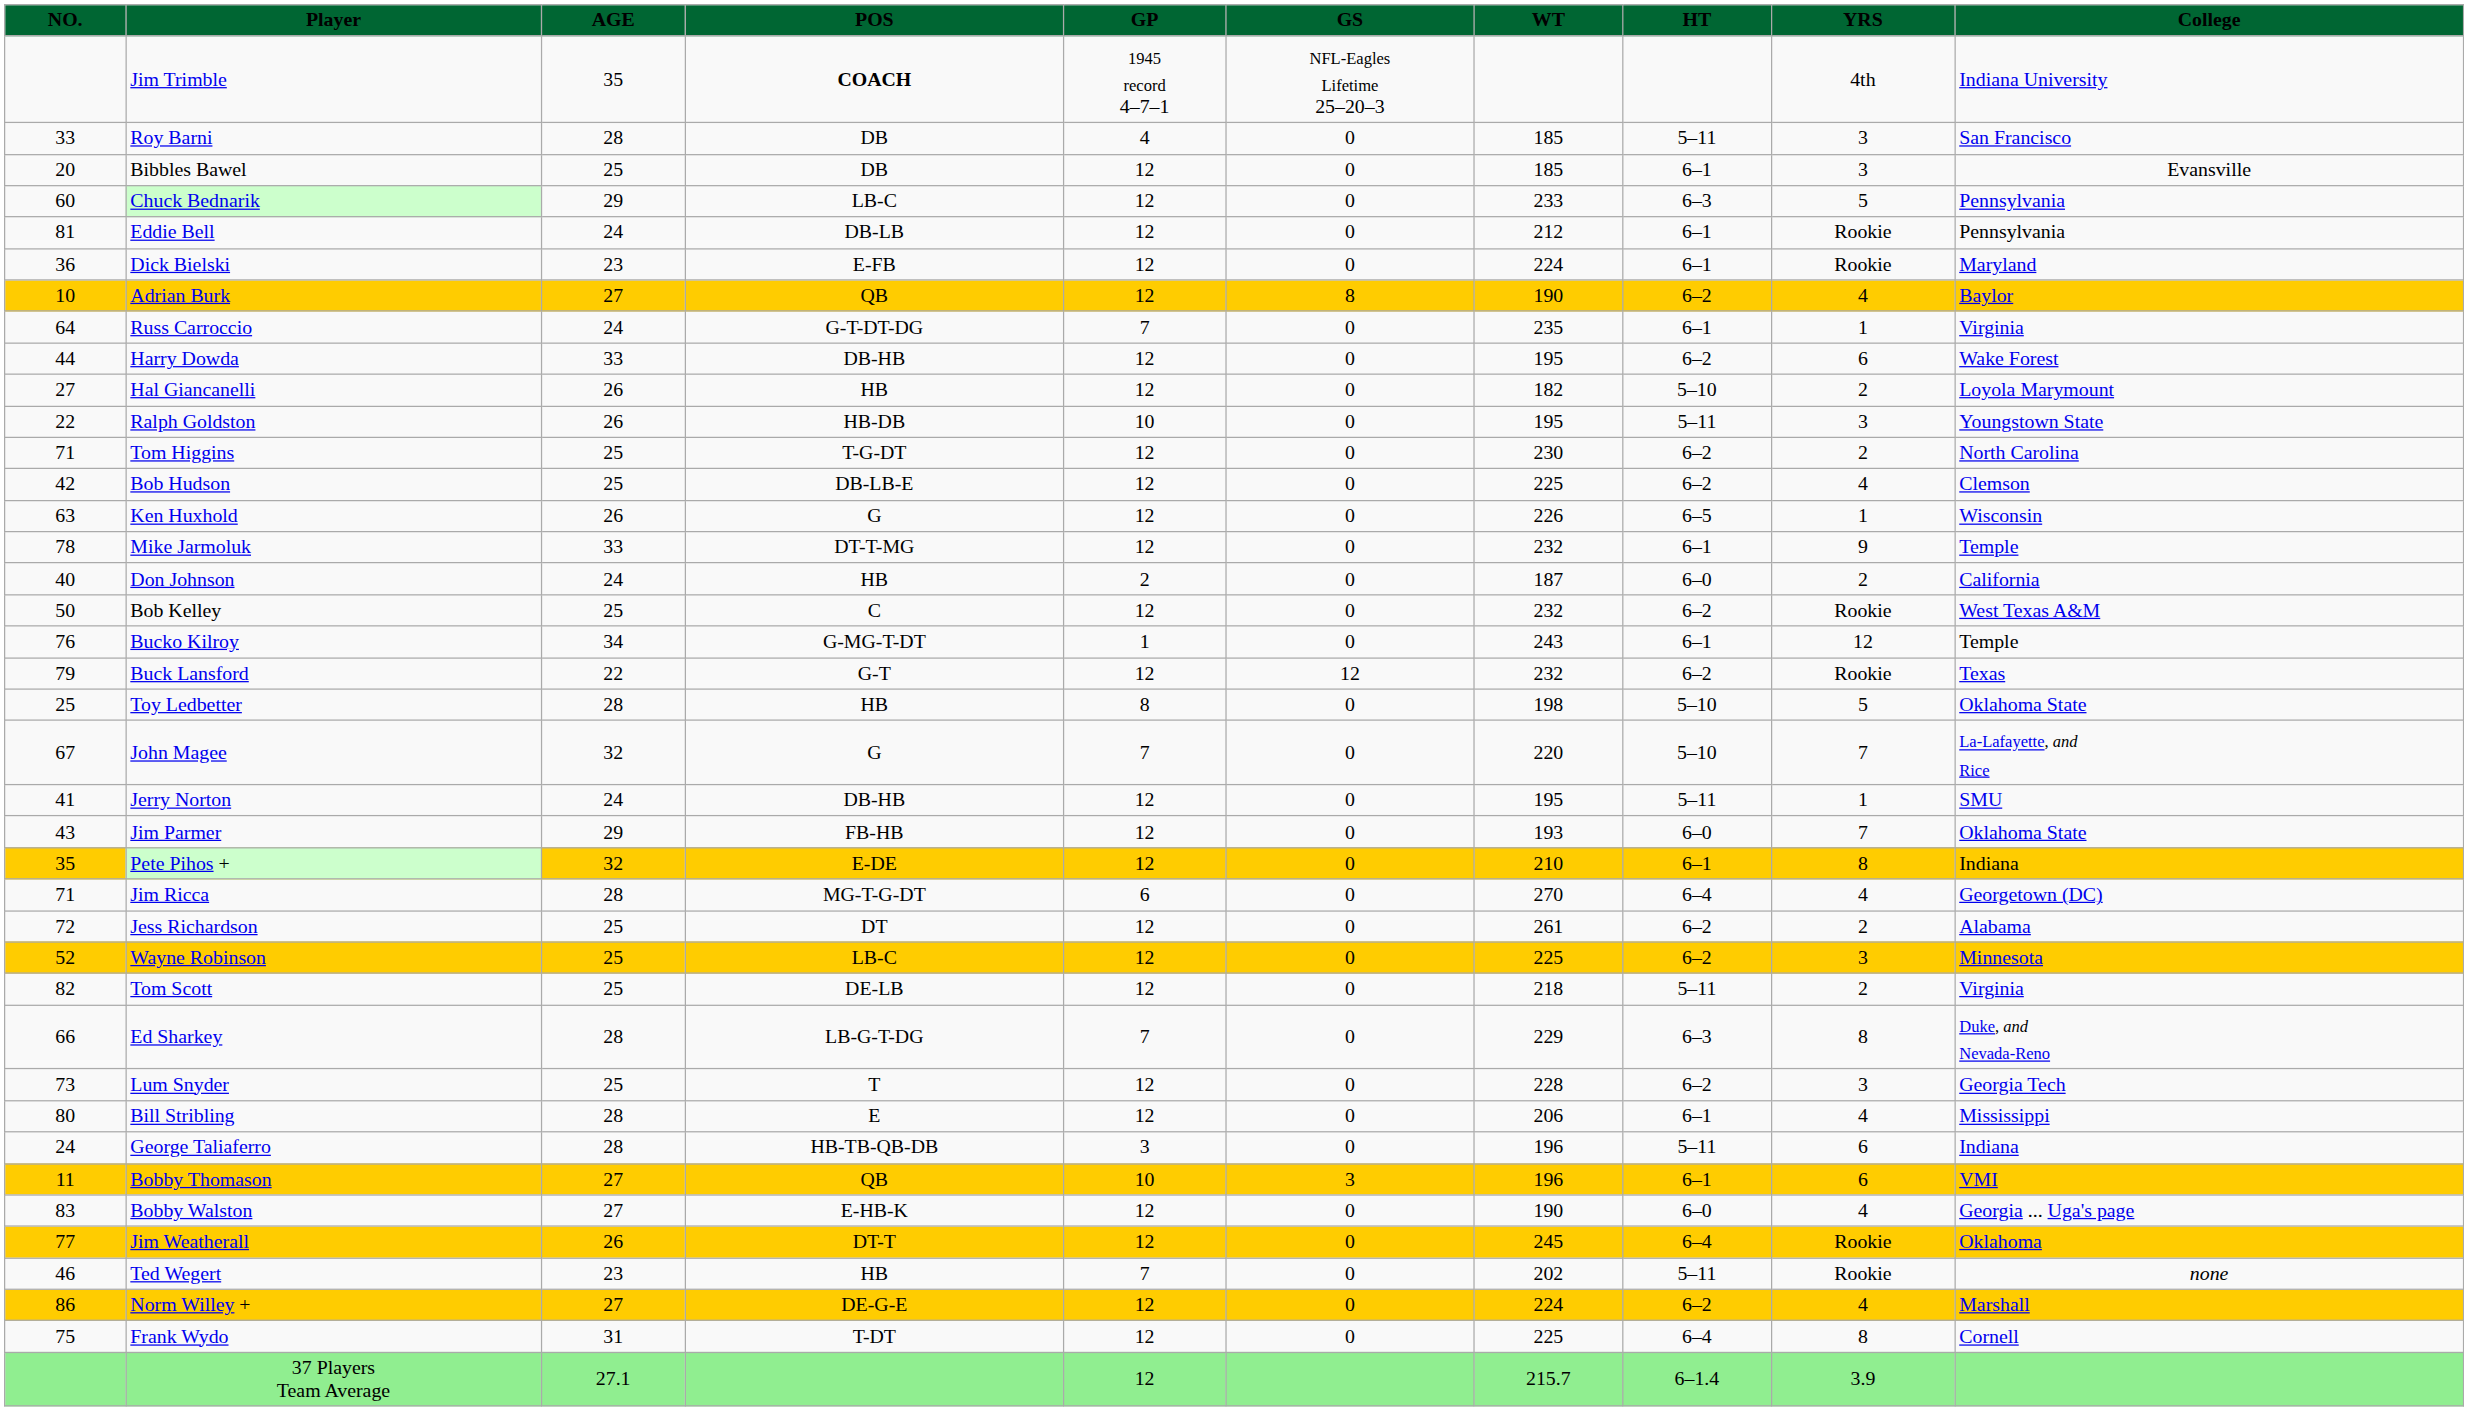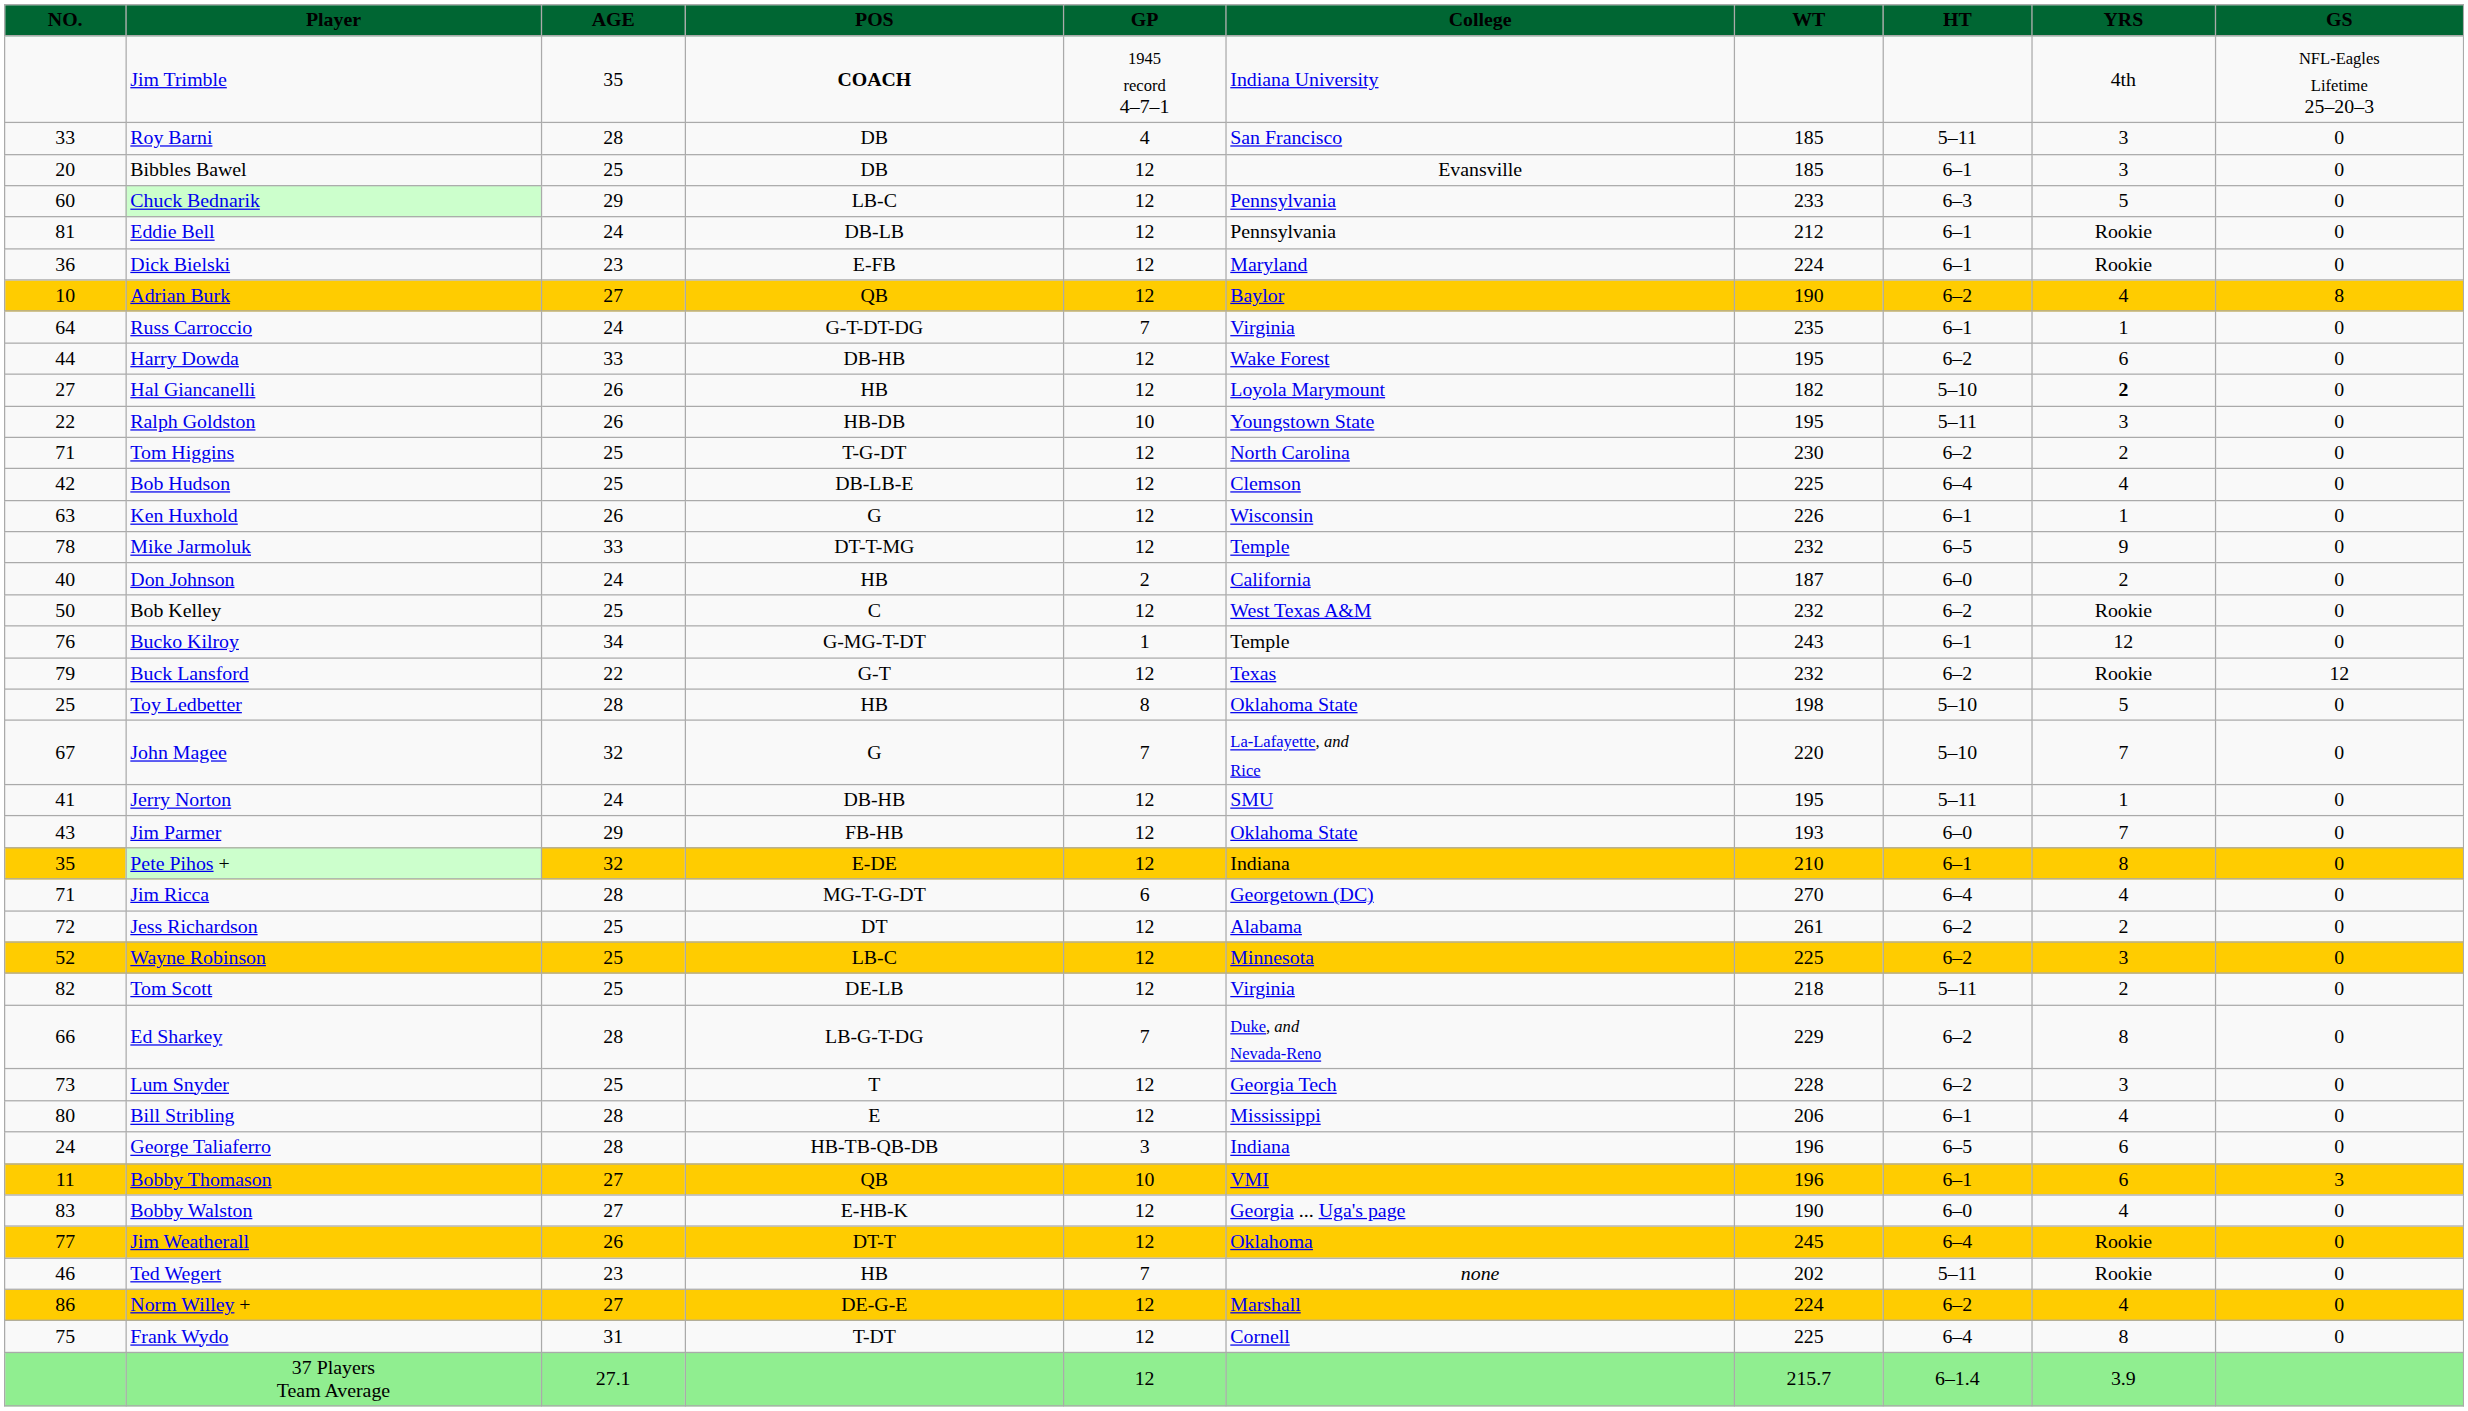columns swapped: GS <-> College
Hal Giancanelli | YRS: normal -> bold
Bob Hudson | HT: 6–2 -> 6–4
Ken Huxhold | HT: 6–5 -> 6–1
Mike Jarmoluk | HT: 6–1 -> 6–5
Ed Sharkey | HT: 6–3 -> 6–2
George Taliaferro | HT: 5–11 -> 6–5
